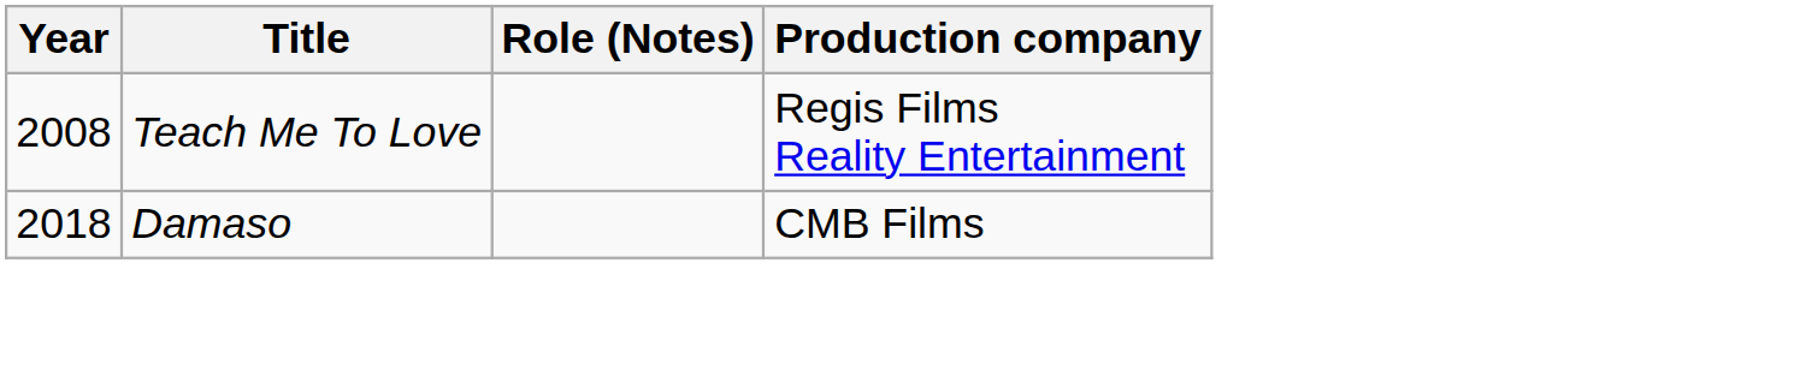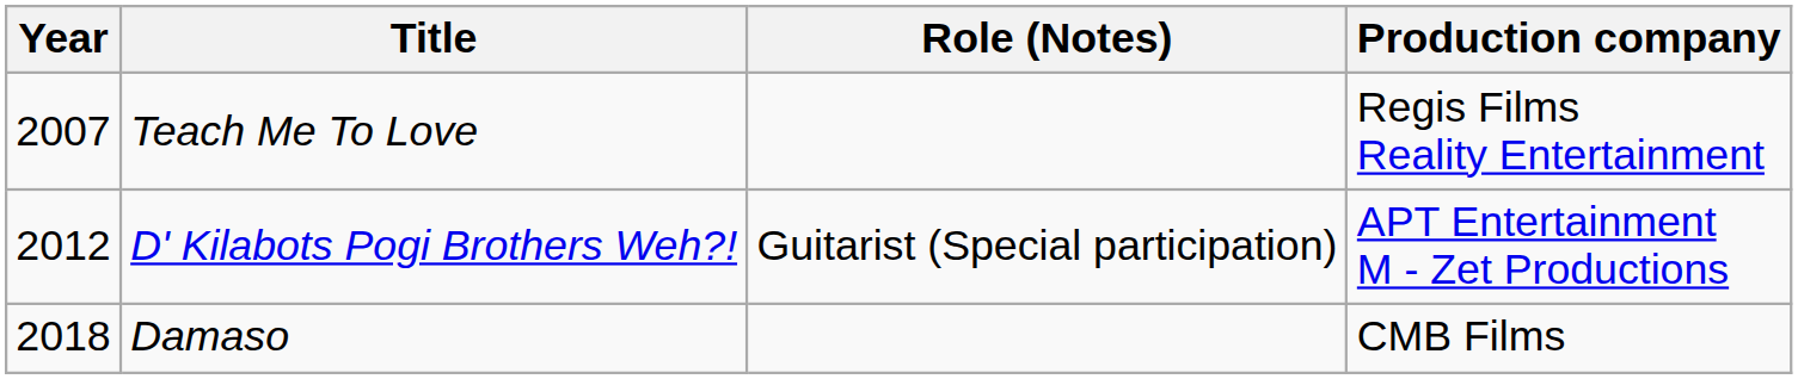Teach Me To Love | Year: 2008 -> 2007
+ row: 2012 | D' Kilabots Pogi Brothers Weh?! | Guitarist (Special participation) | APT Entertainment M - Zet Productions
